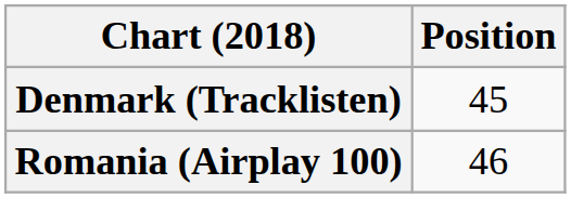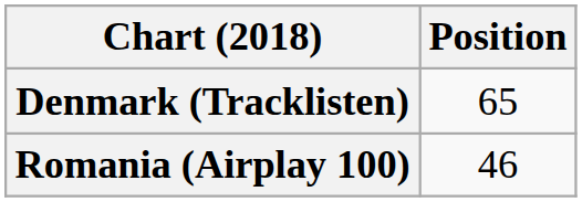Denmark (Tracklisten) | Position: 45 -> 65
